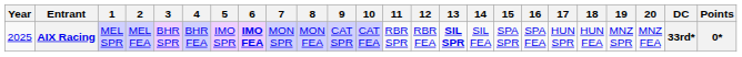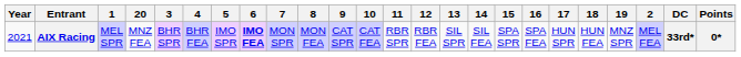columns swapped: 2 <-> 20
AIX Racing | Year: 2025 -> 2021
AIX Racing | 13: bold -> normal
